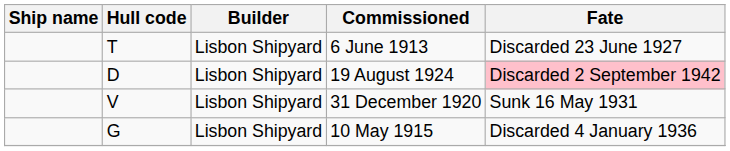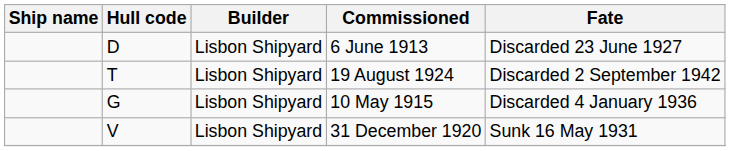6 June 1913 | Hull code: T -> D
19 August 1924 | Hull code: D -> T
19 August 1924 | Fate: pink background -> no background
rows swapped: 10 May 1915 <-> 31 December 1920
